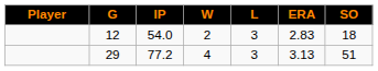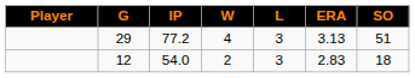rows swapped: 29 <-> 12
